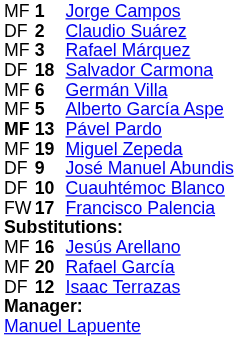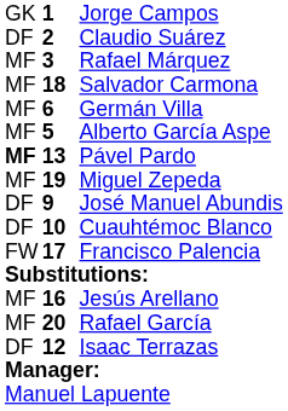Jorge Campos | column 1: MF -> GK
Salvador Carmona | column 1: DF -> MF
